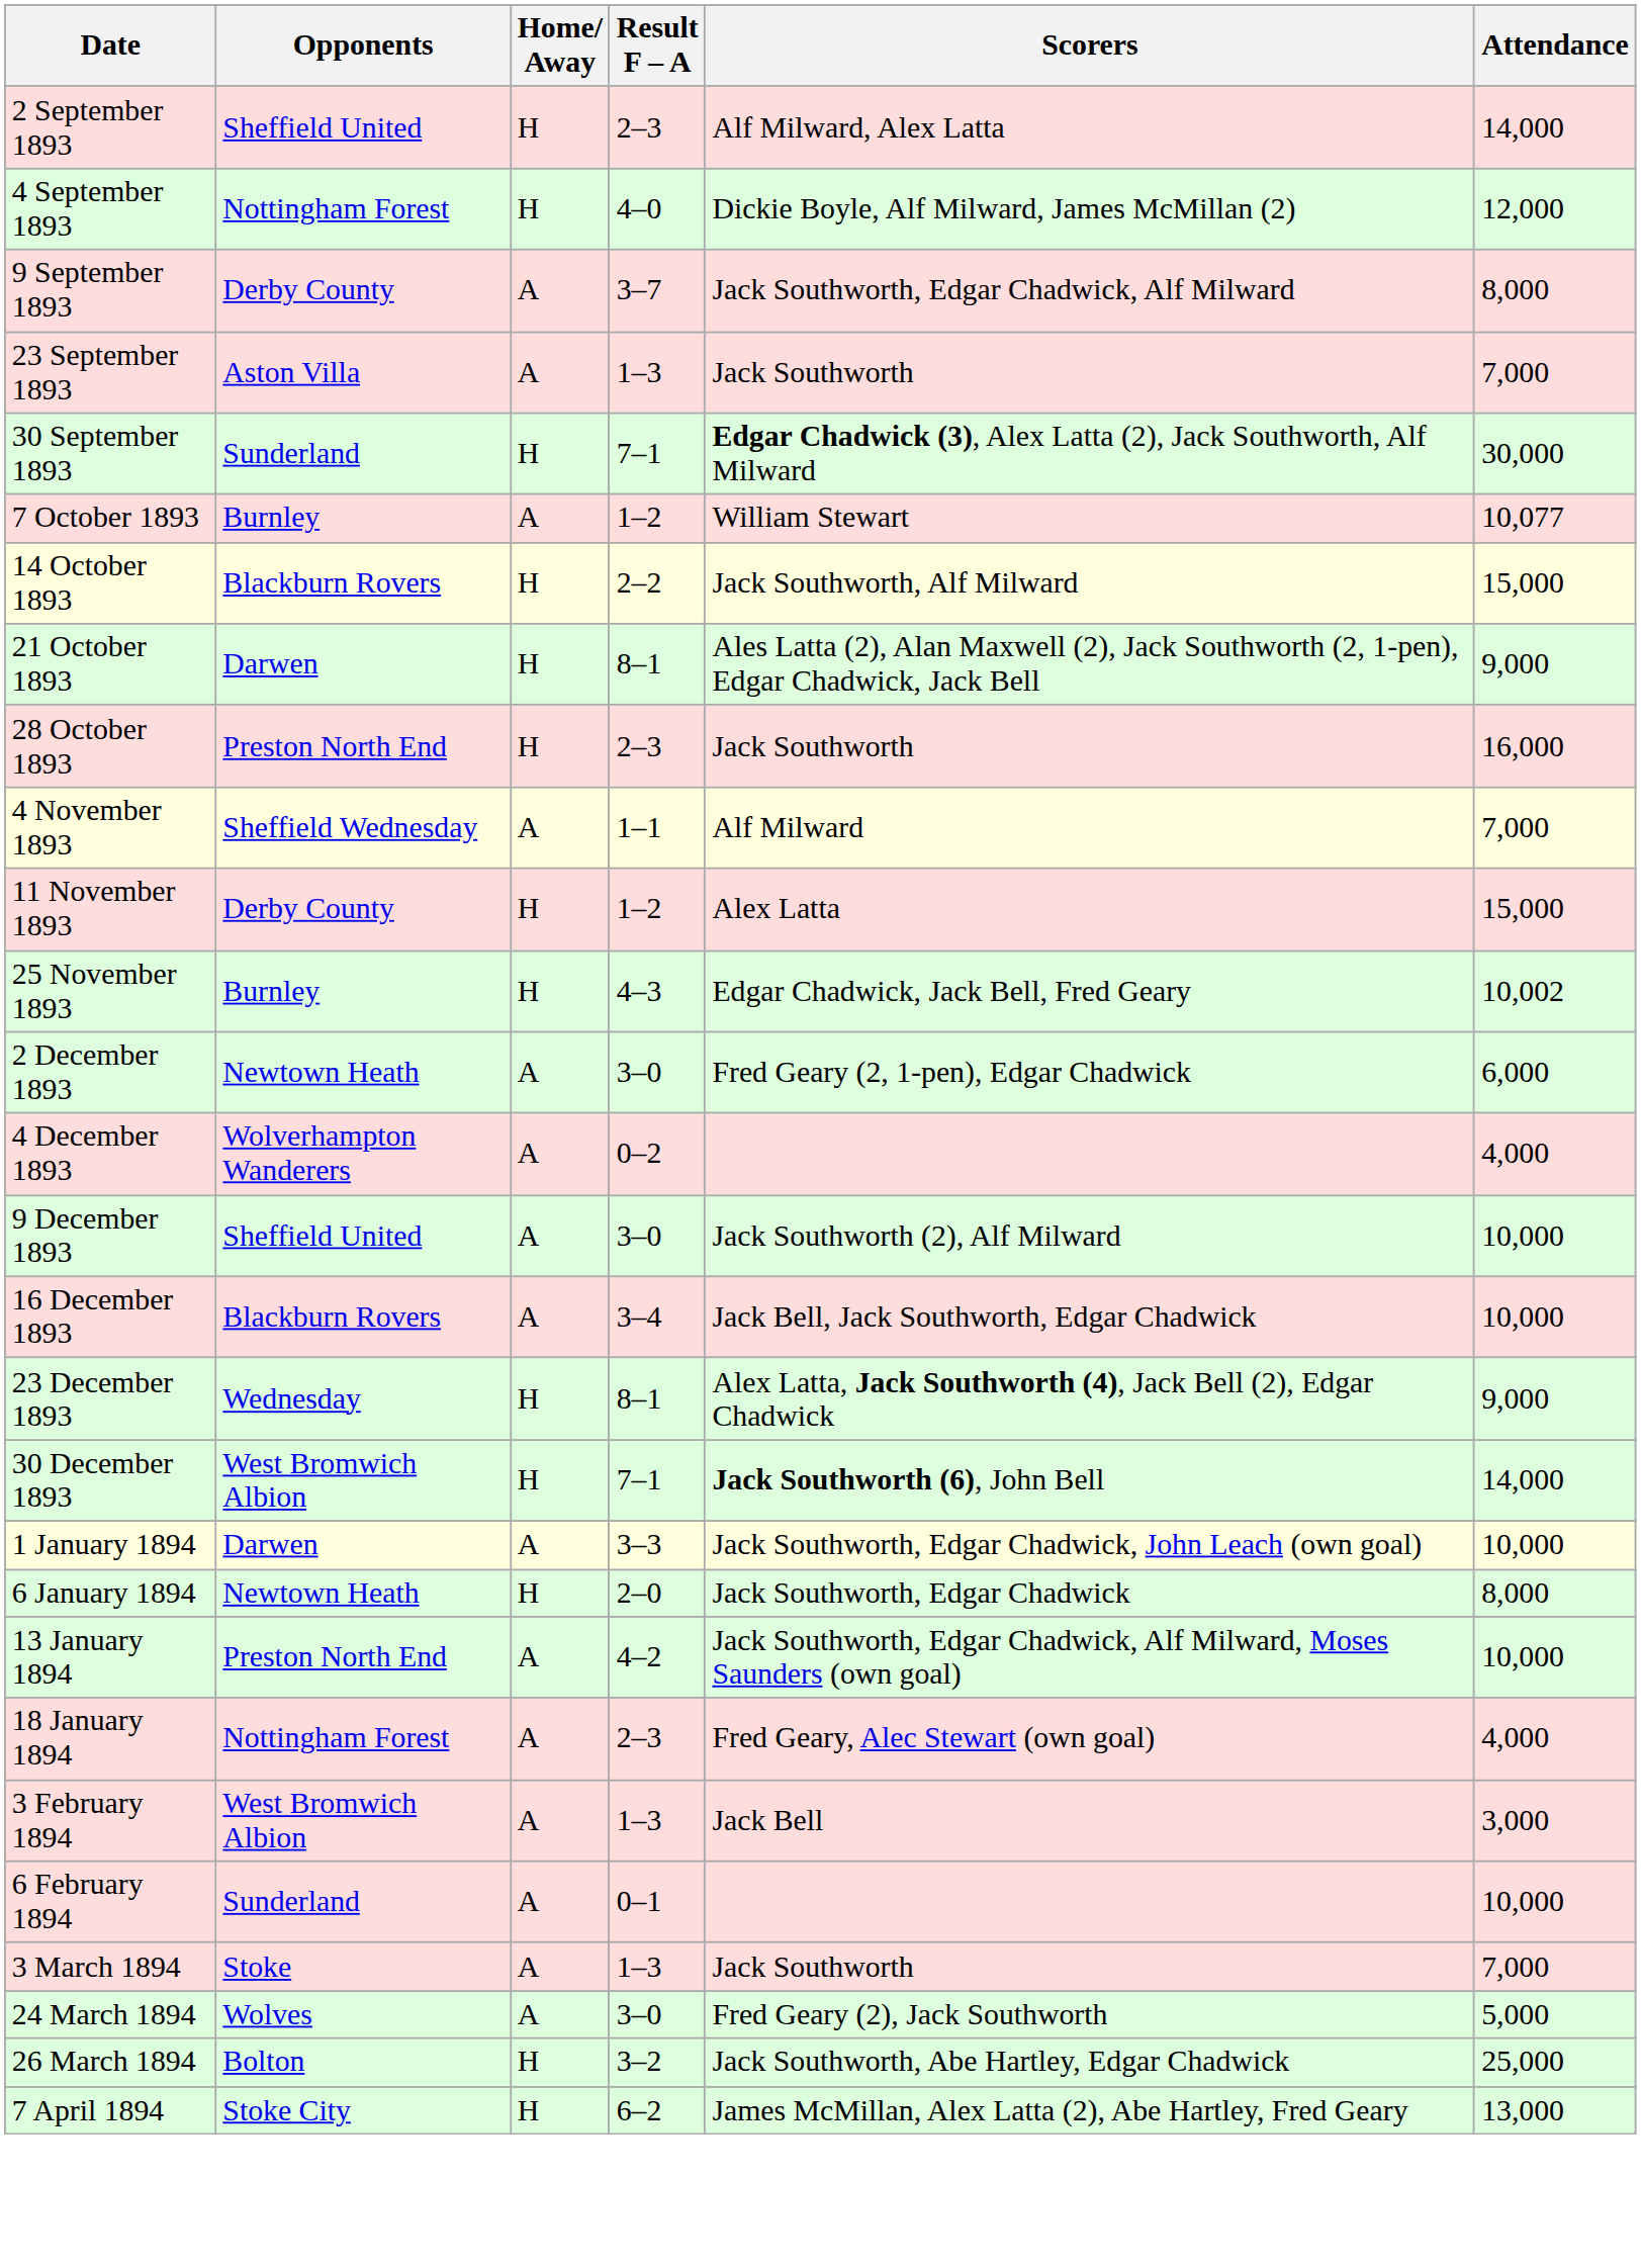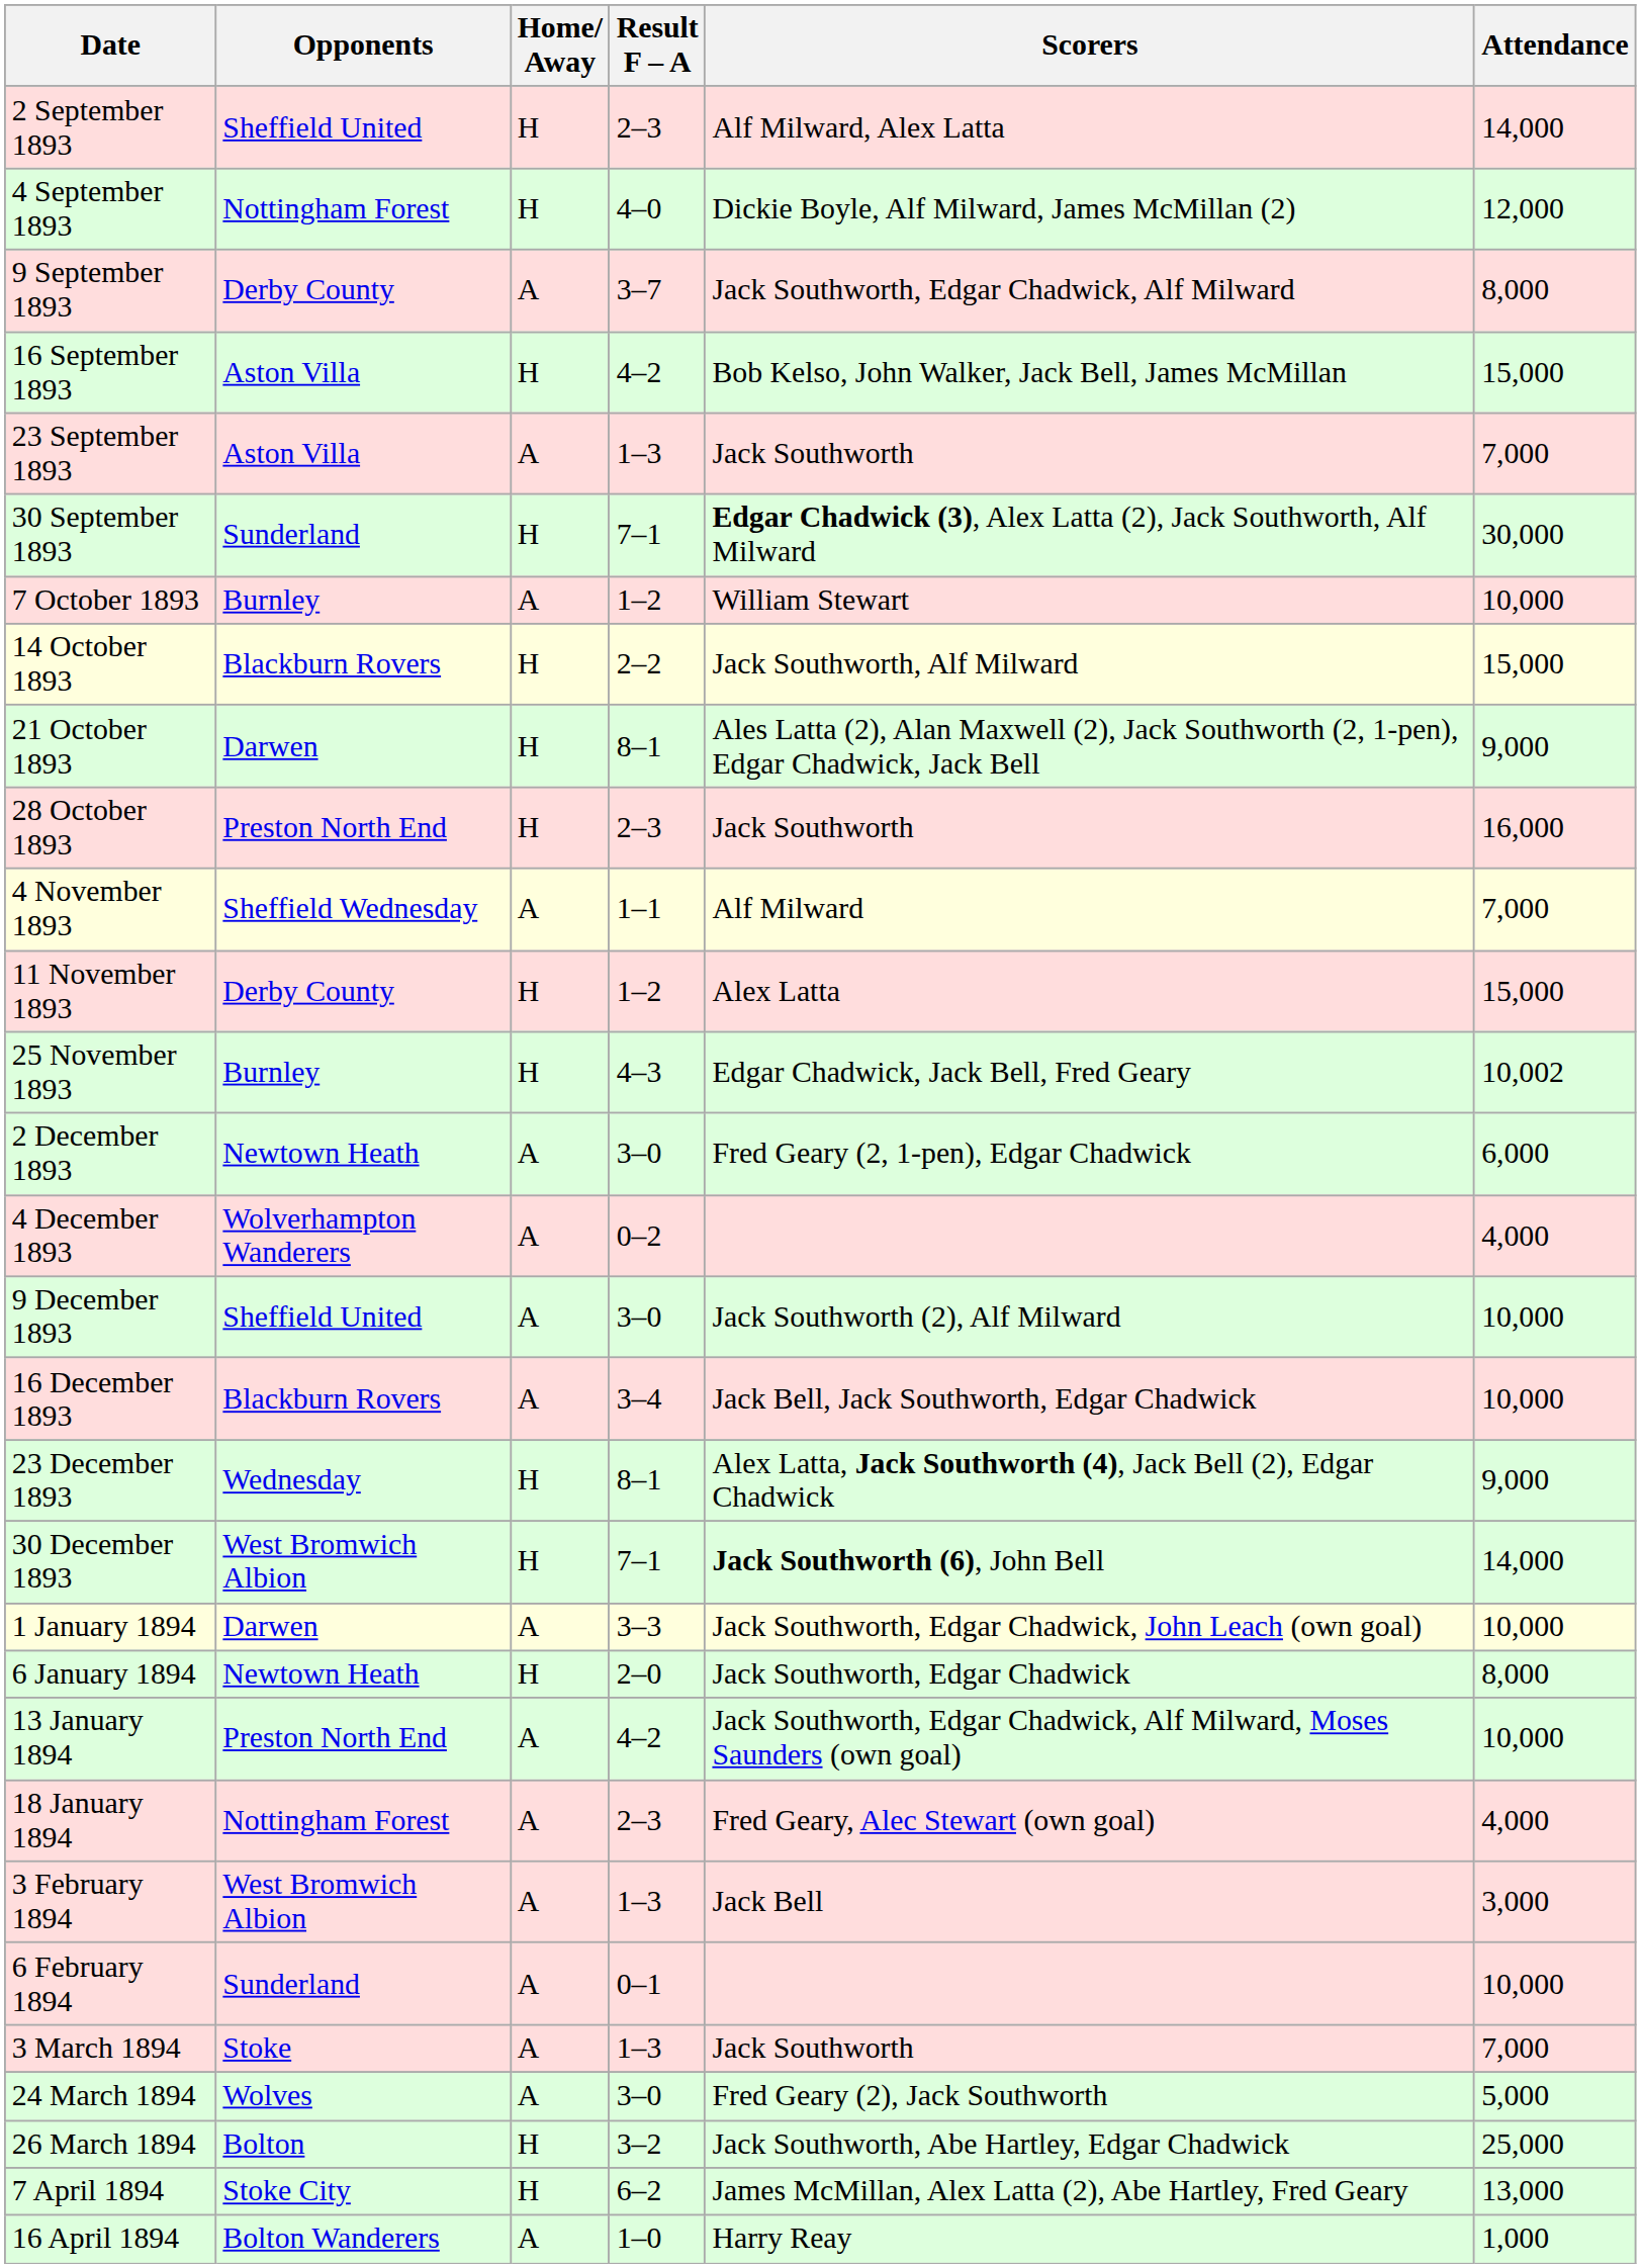+ row: 16 September 1893 | Aston Villa | H | 4–2 | Bob Kelso, John Walker, Jack Bell, James McMillan | 15,000
7 October 1893 | Attendance: 10,077 -> 10,000
+ row: 16 April 1894 | Bolton Wanderers | A | 1–0 | Harry Reay | 1,000
